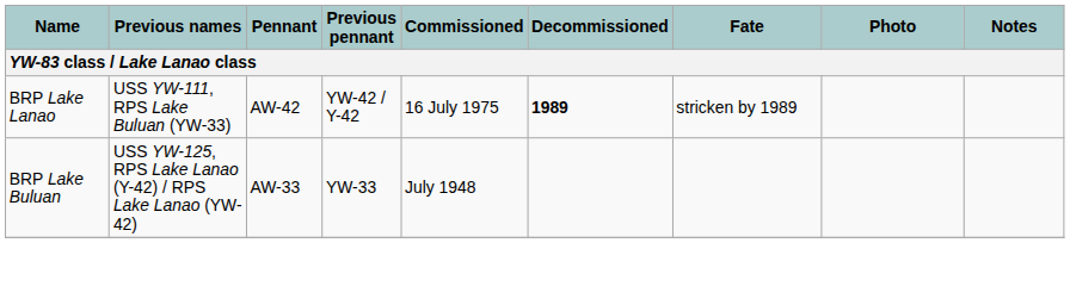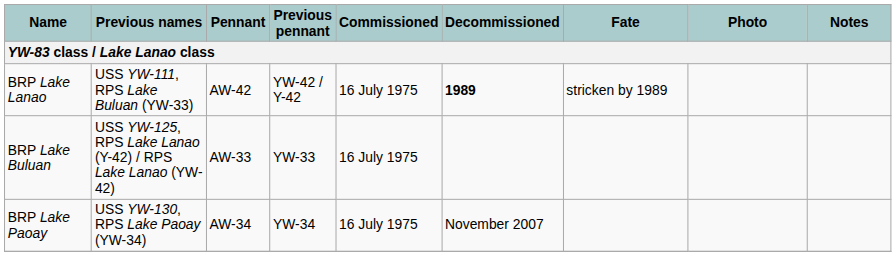BRP Lake Buluan | Commissioned: July 1948 -> 16 July 1975
+ row: BRP Lake Paoay | USS YW-130, RPS Lake Paoay (YW-34) | AW-34 | YW-34 | 16 July 1975 | November 2007
